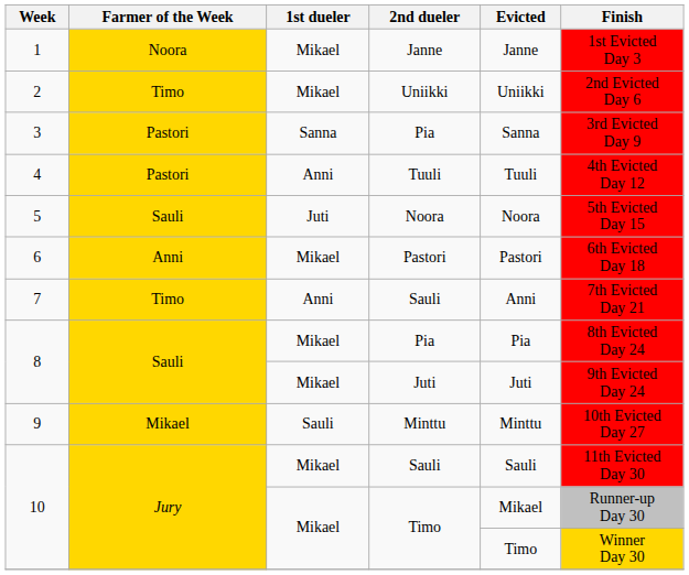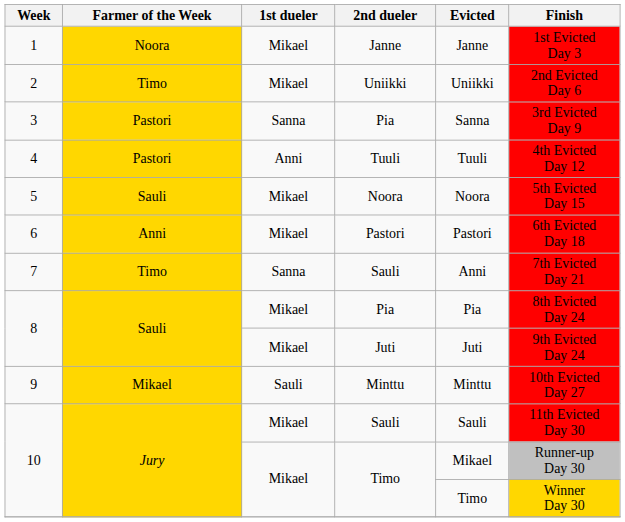5 | 1st dueler: Juti -> Mikael
7 | 1st dueler: Anni -> Sanna
